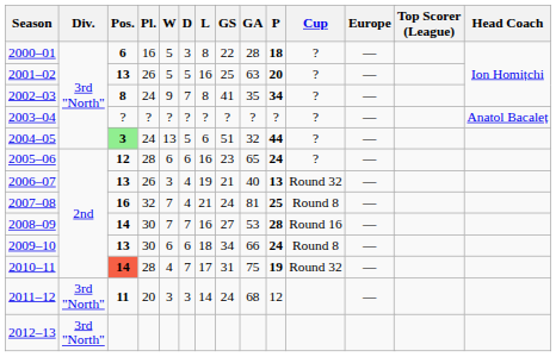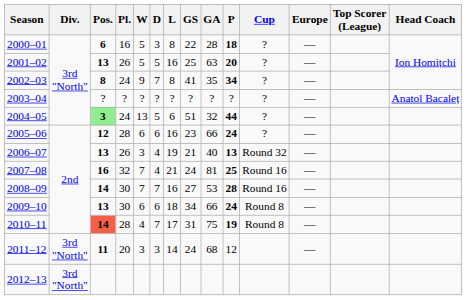2005–06 | GA: 65 -> 66
2007–08 | Cup: Round 8 -> Round 16
2010–11 | Cup: Round 32 -> Round 8
